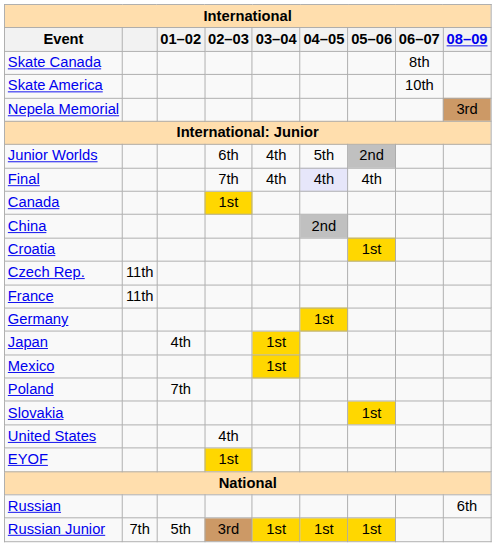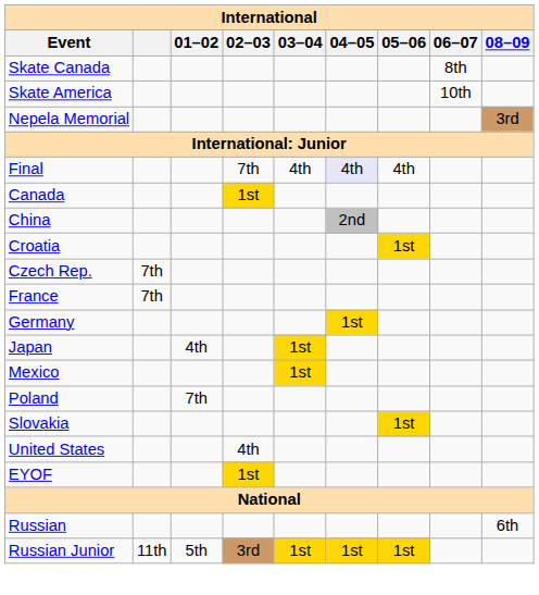- row: Junior Worlds | 6th | 4th | 5th | 2nd
Czech Rep. | column 2: 11th -> 7th
France | column 2: 11th -> 7th
Russian Junior | column 2: 7th -> 11th
